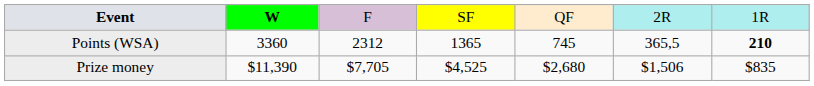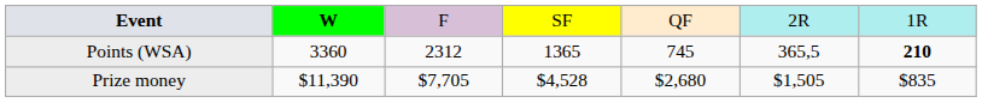Prize money | column 4: $4,525 -> $4,528
Prize money | column 6: $1,506 -> $1,505
